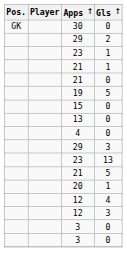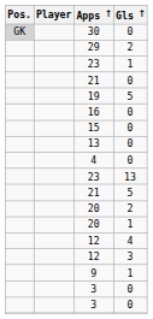30 | Pos.: no background -> lightgrey background
- row: 21 | 1
+ row: 16 | 0
- row: 29 | 3
+ row: 20 | 2
+ row: 9 | 1
